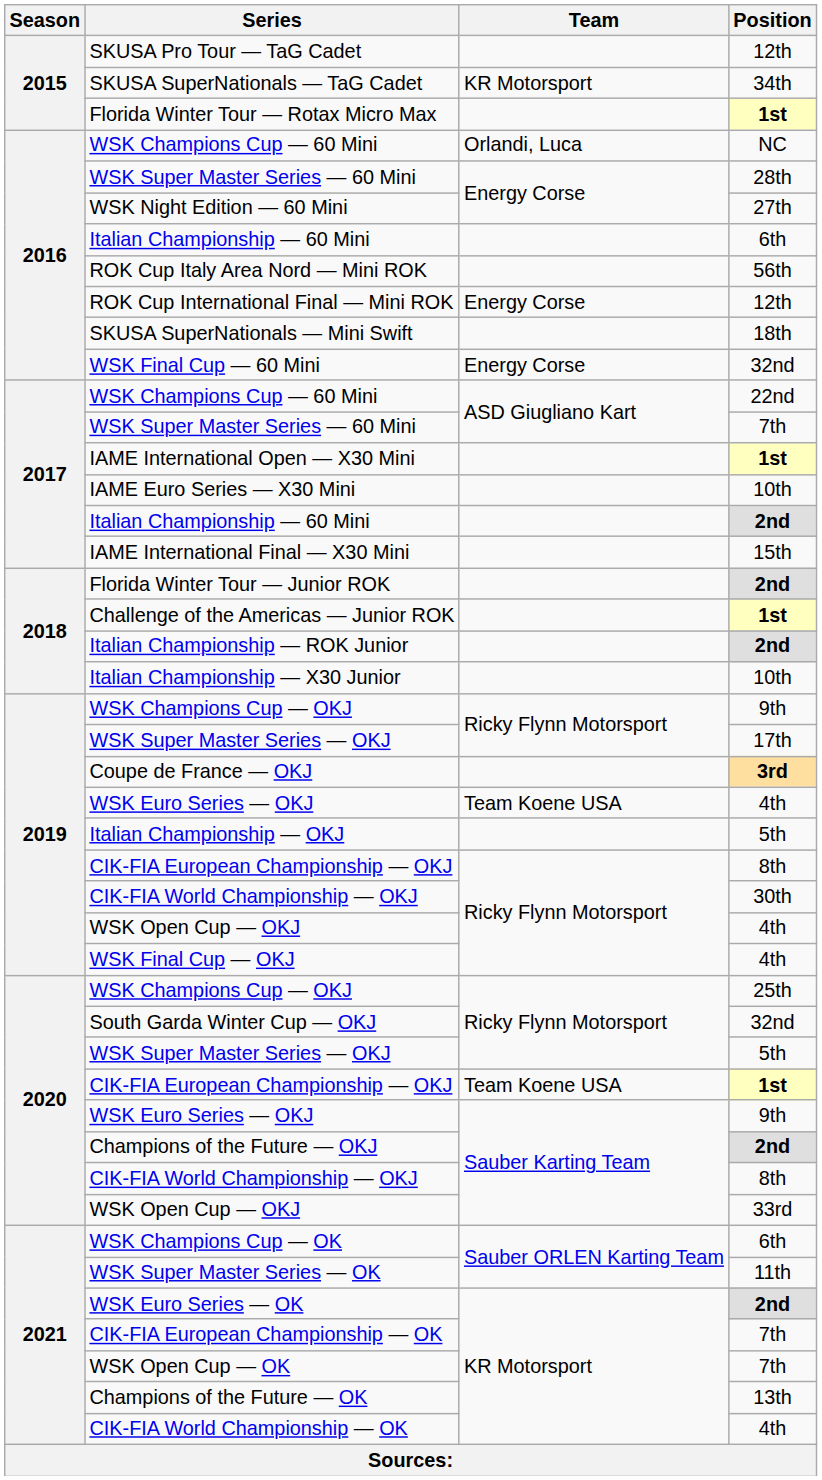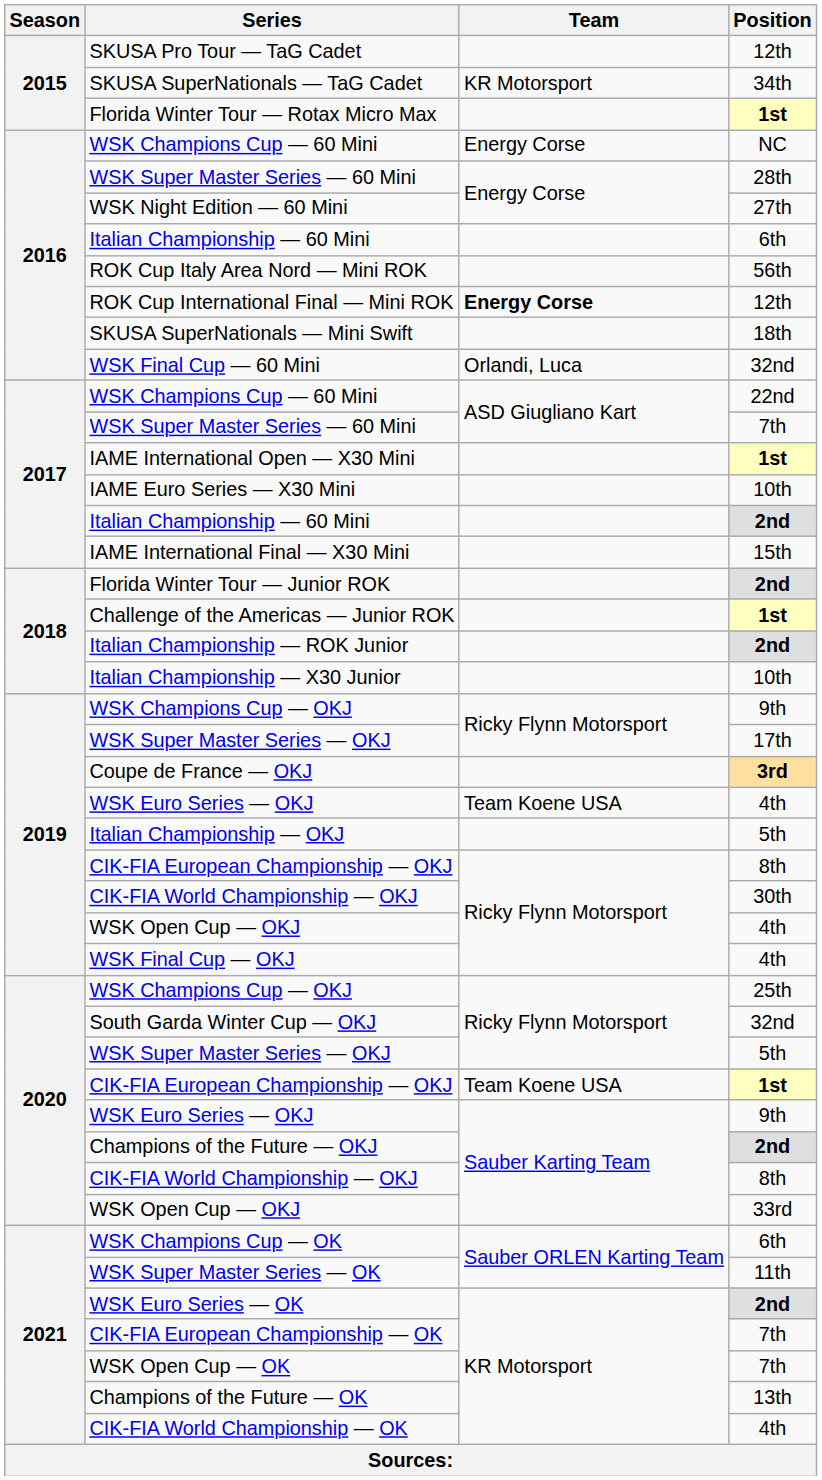WSK Champions Cup — 60 Mini / NC | Team: Orlandi, Luca -> Energy Corse
ROK Cup International Final — Mini ROK | Team: normal -> bold
WSK Final Cup — 60 Mini | Team: Energy Corse -> Orlandi, Luca
